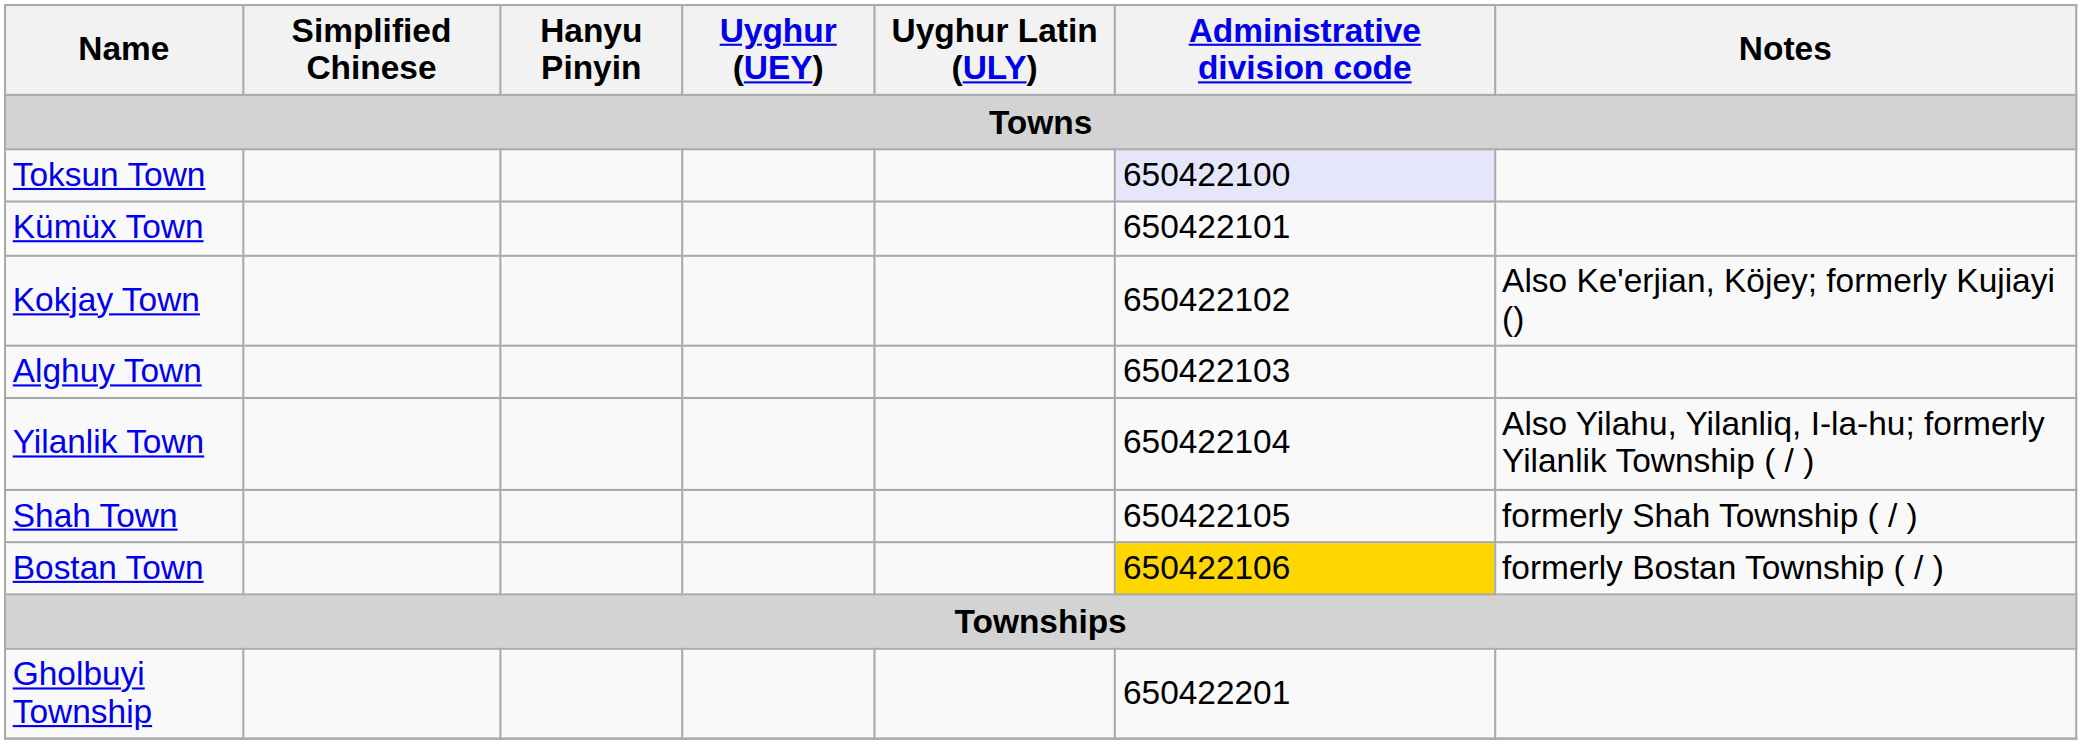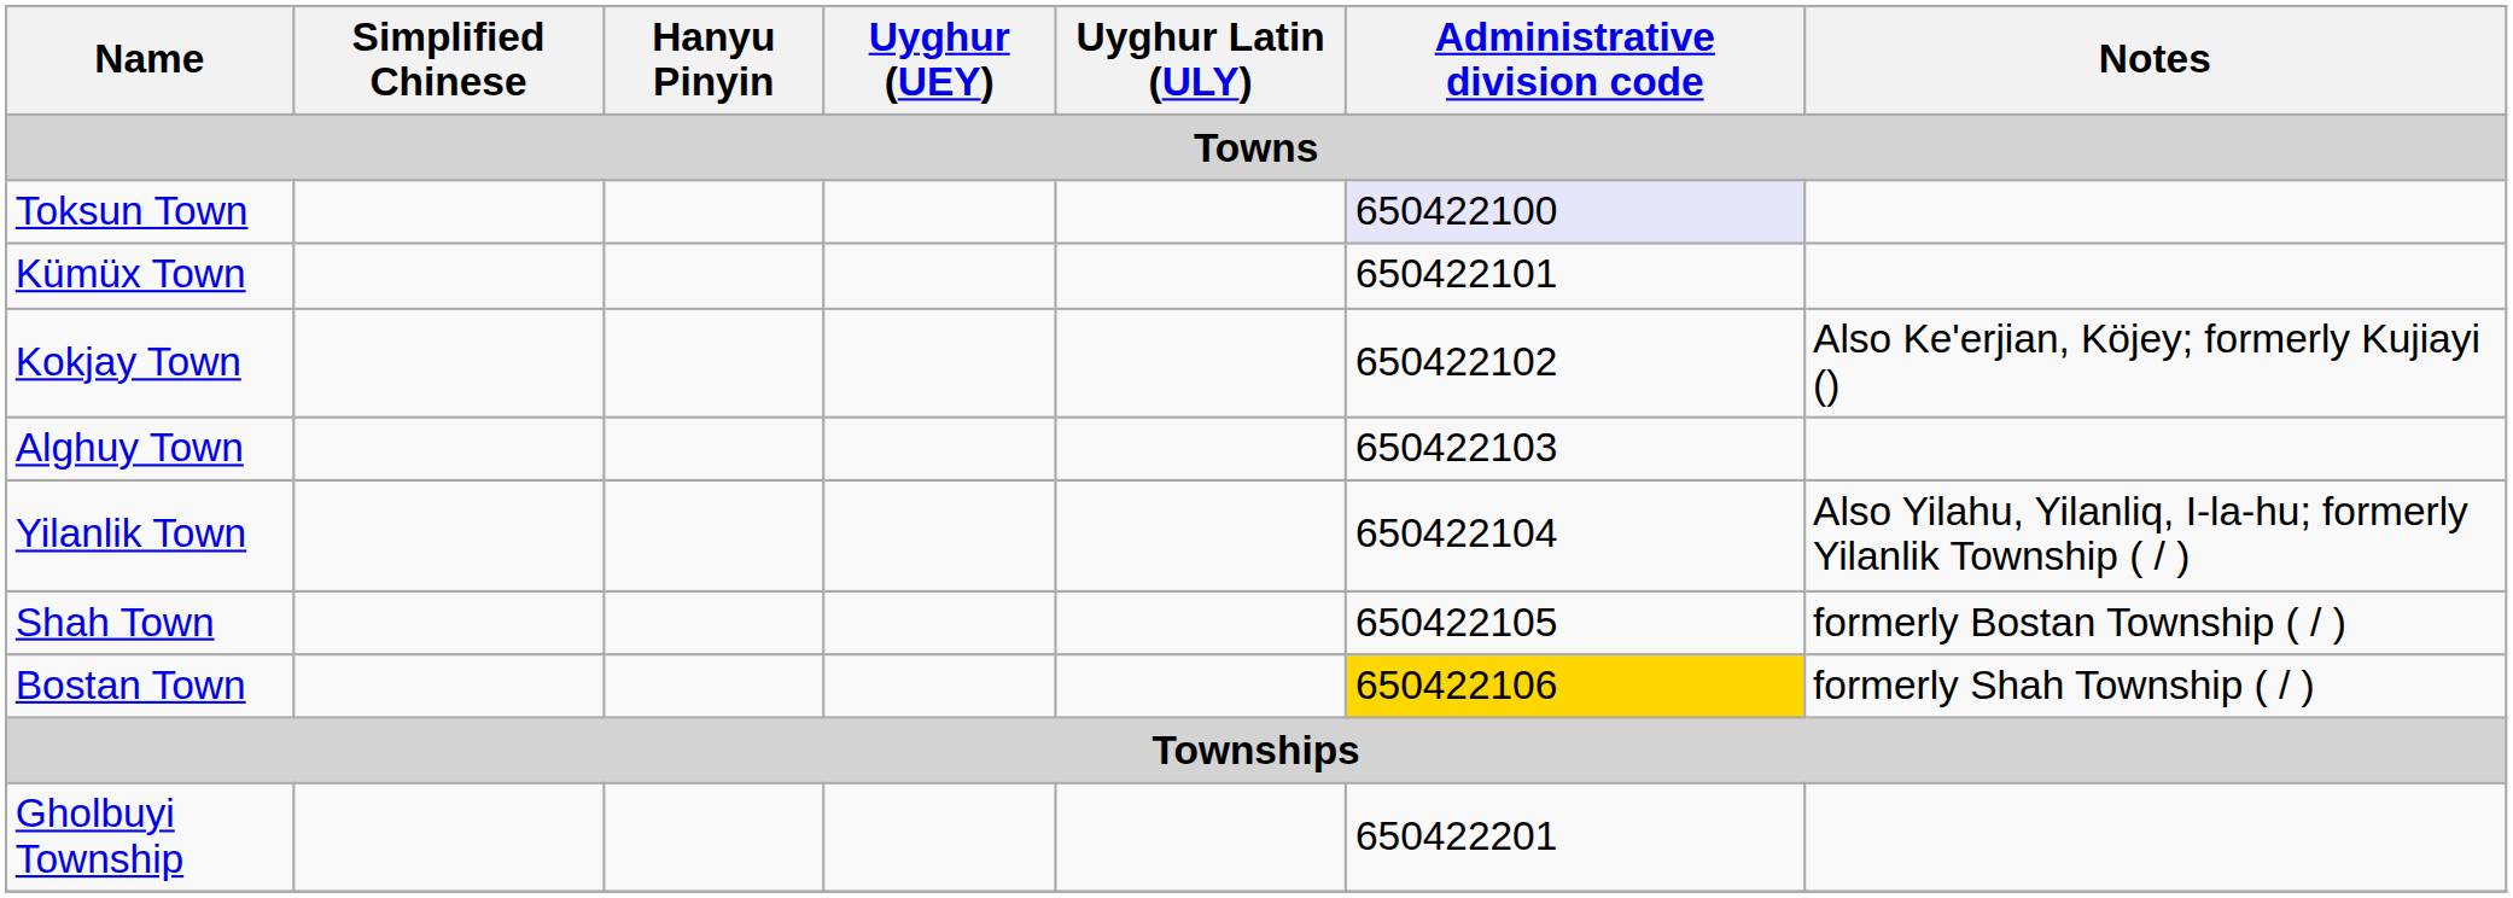Shah Town | Notes: formerly Shah Township ( / ) -> formerly Bostan Township ( / )
Bostan Town | Notes: formerly Bostan Township ( / ) -> formerly Shah Township ( / )
